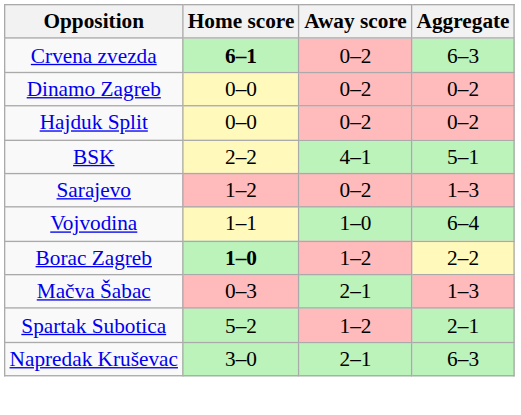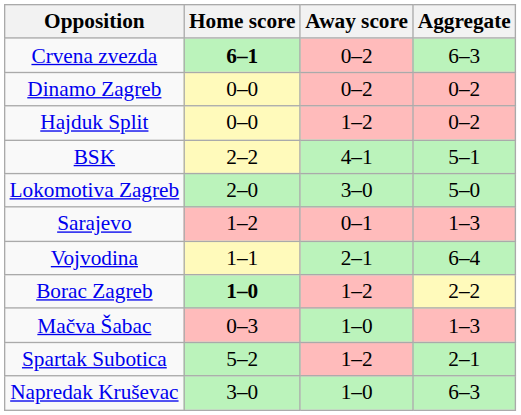Hajduk Split | Away score: 0–2 -> 1–2
+ row: Lokomotiva Zagreb | 2–0 | 3–0 | 5–0
Sarajevo | Away score: 0–2 -> 0–1
Vojvodina | Away score: 1–0 -> 2–1
Mačva Šabac | Away score: 2–1 -> 1–0
Napredak Kruševac | Away score: 2–1 -> 1–0
